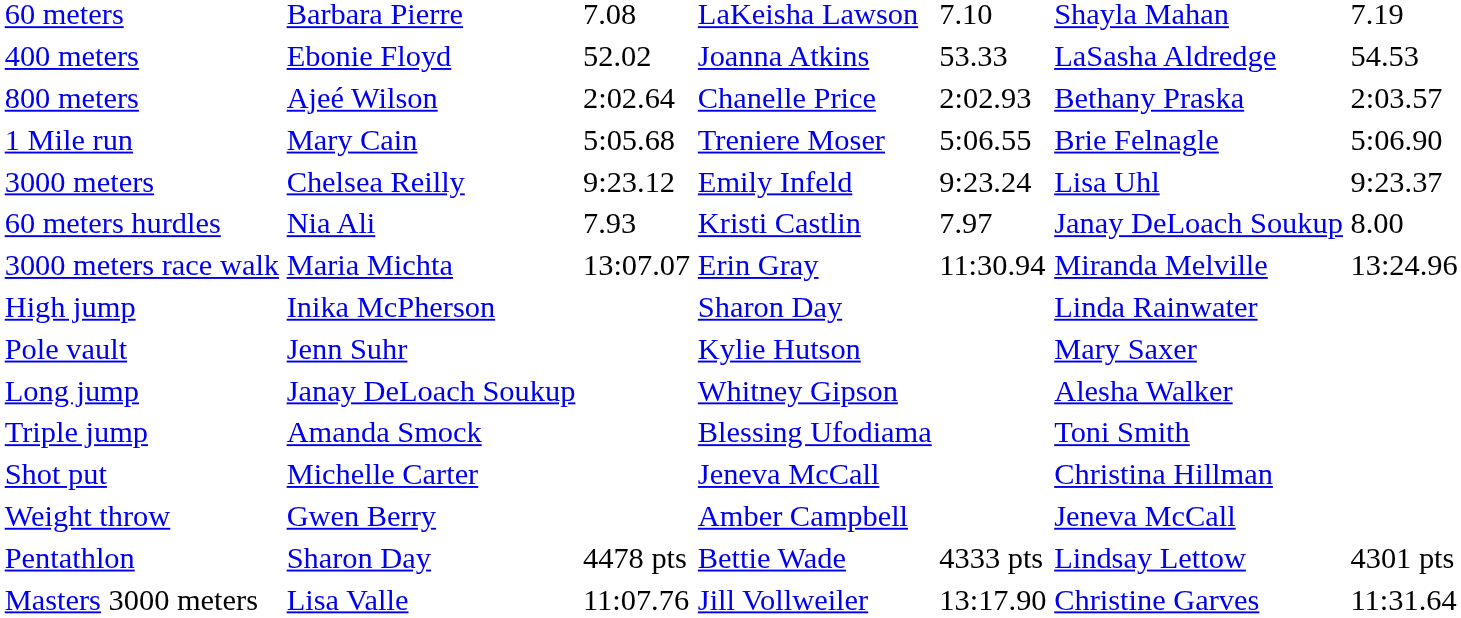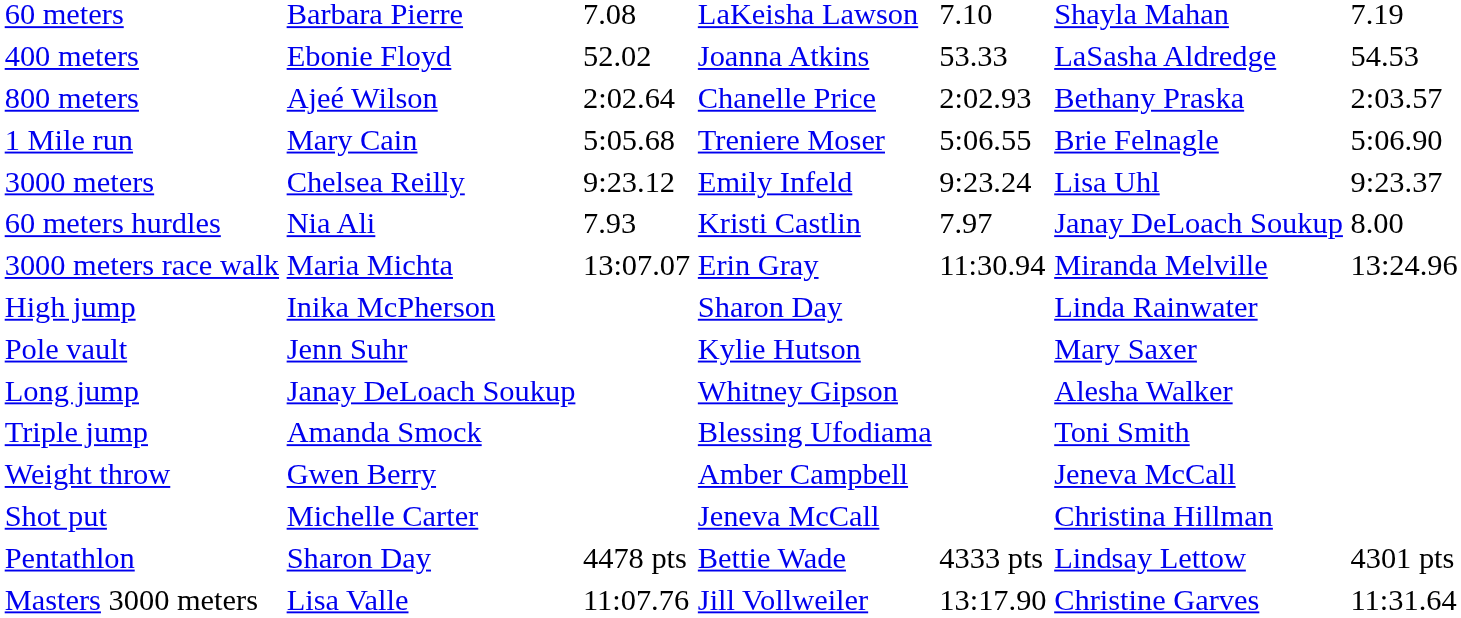rows swapped: Shot put <-> Weight throw
